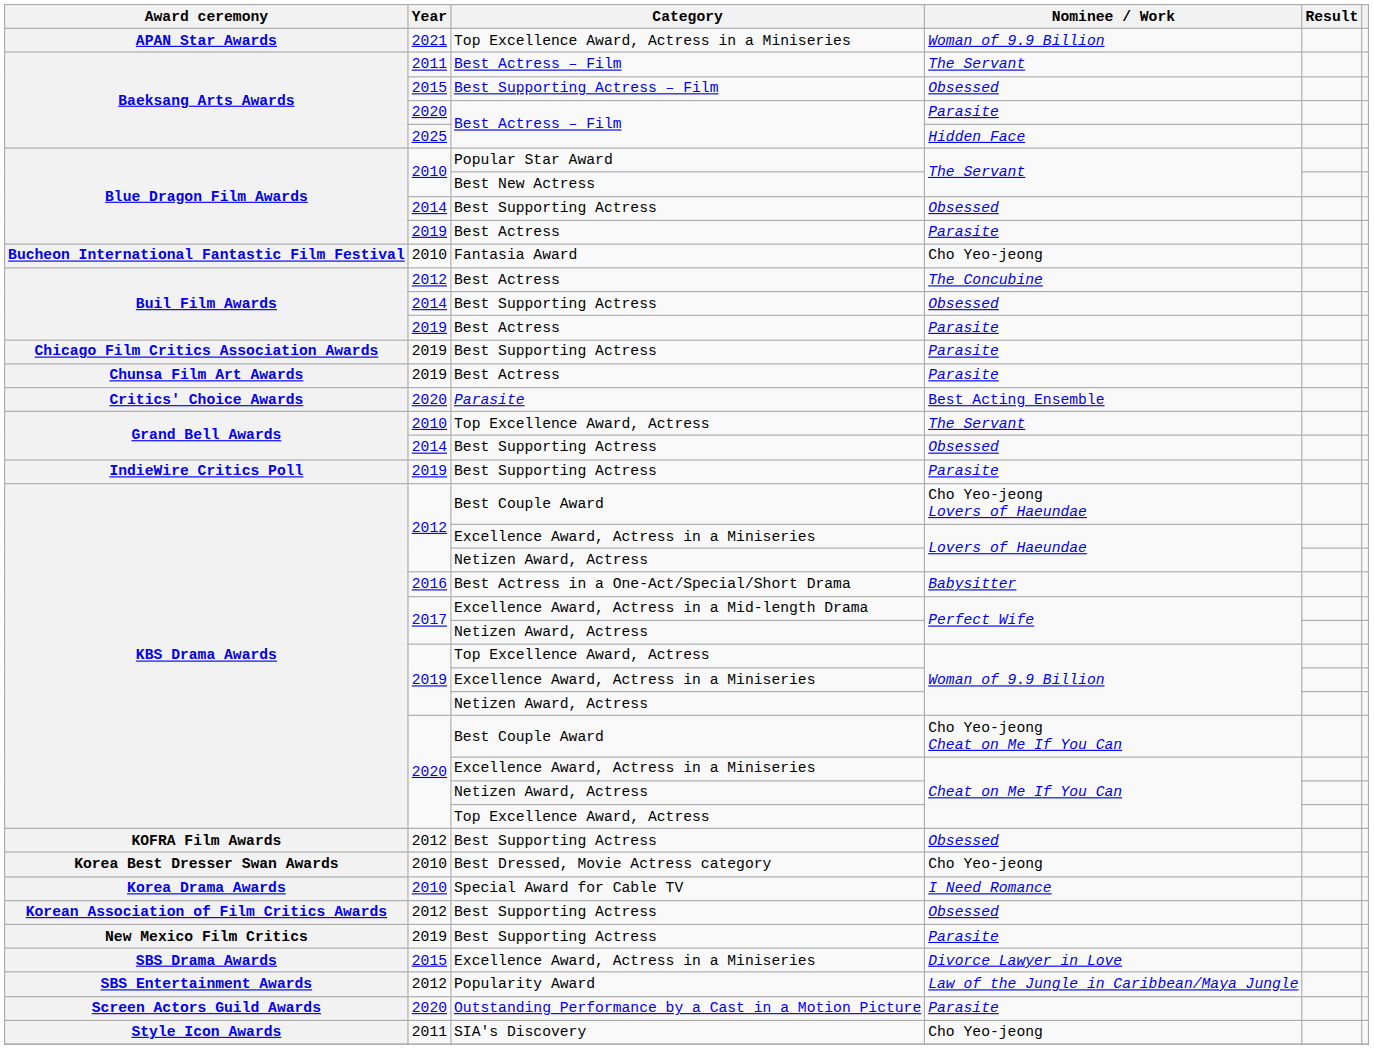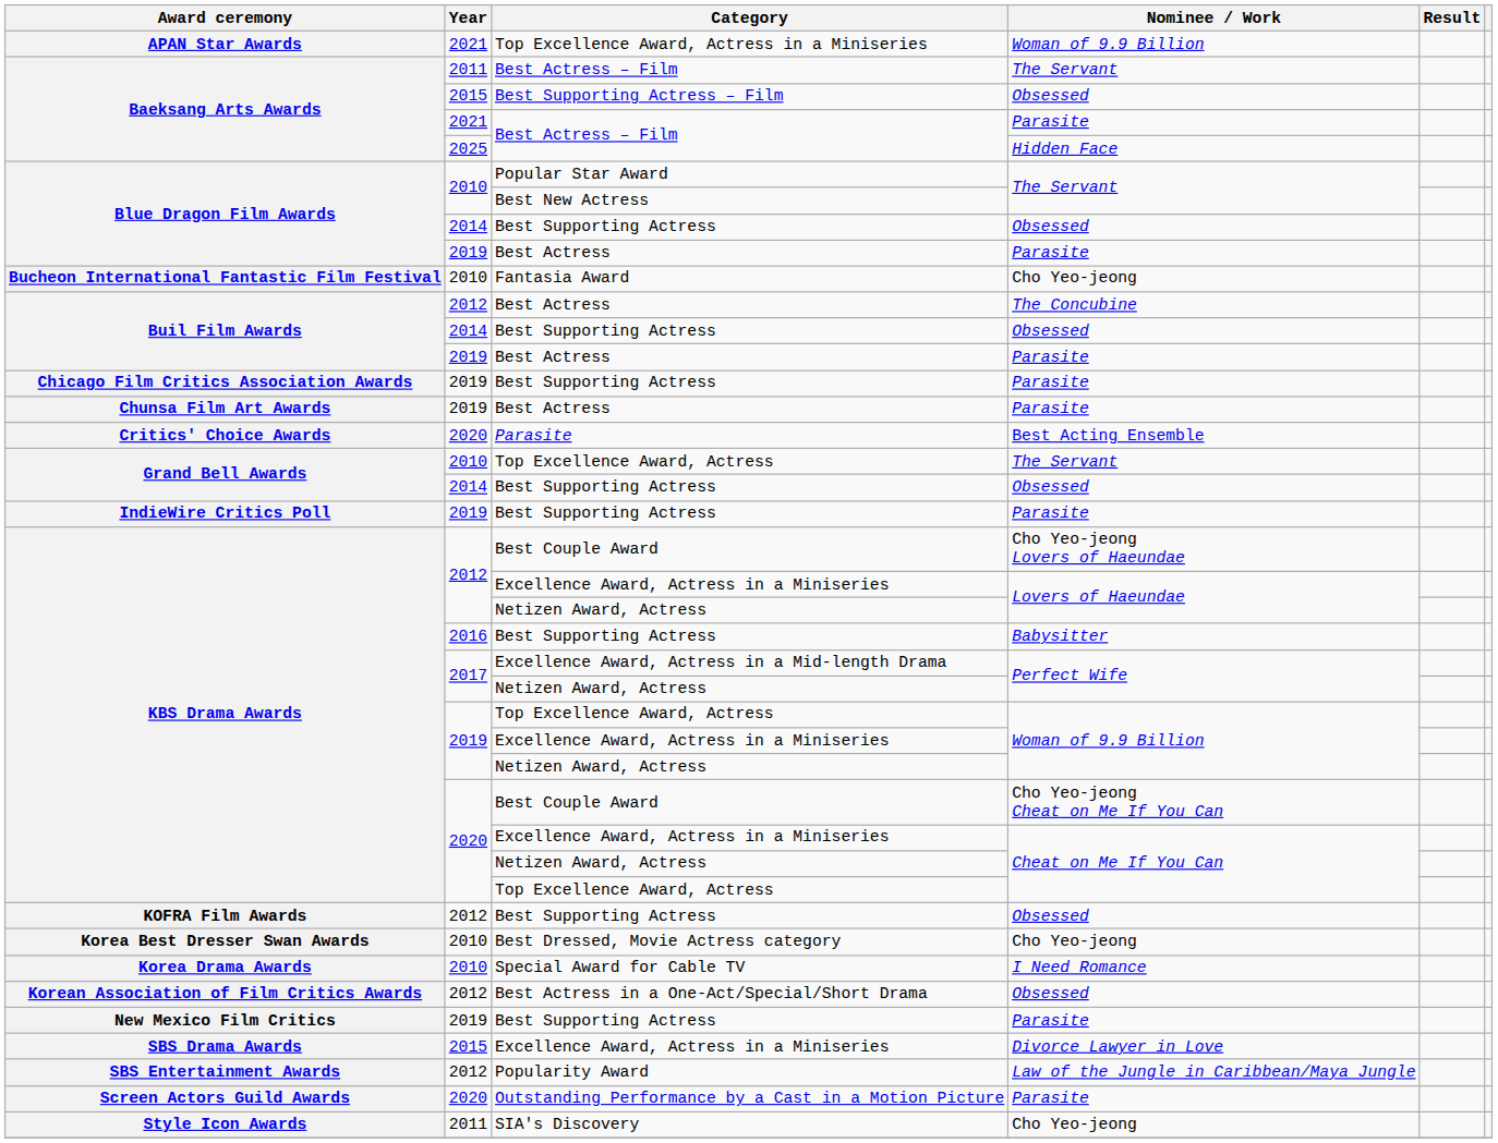Baeksang Arts Awards / Parasite | Year: 2020 -> 2021
KBS Drama Awards / Babysitter | Category: Best Actress in a One-Act/Special/Short Drama -> Best Supporting Actress
Korean Association of Film Critics Awards | Category: Best Supporting Actress -> Best Actress in a One-Act/Special/Short Drama
